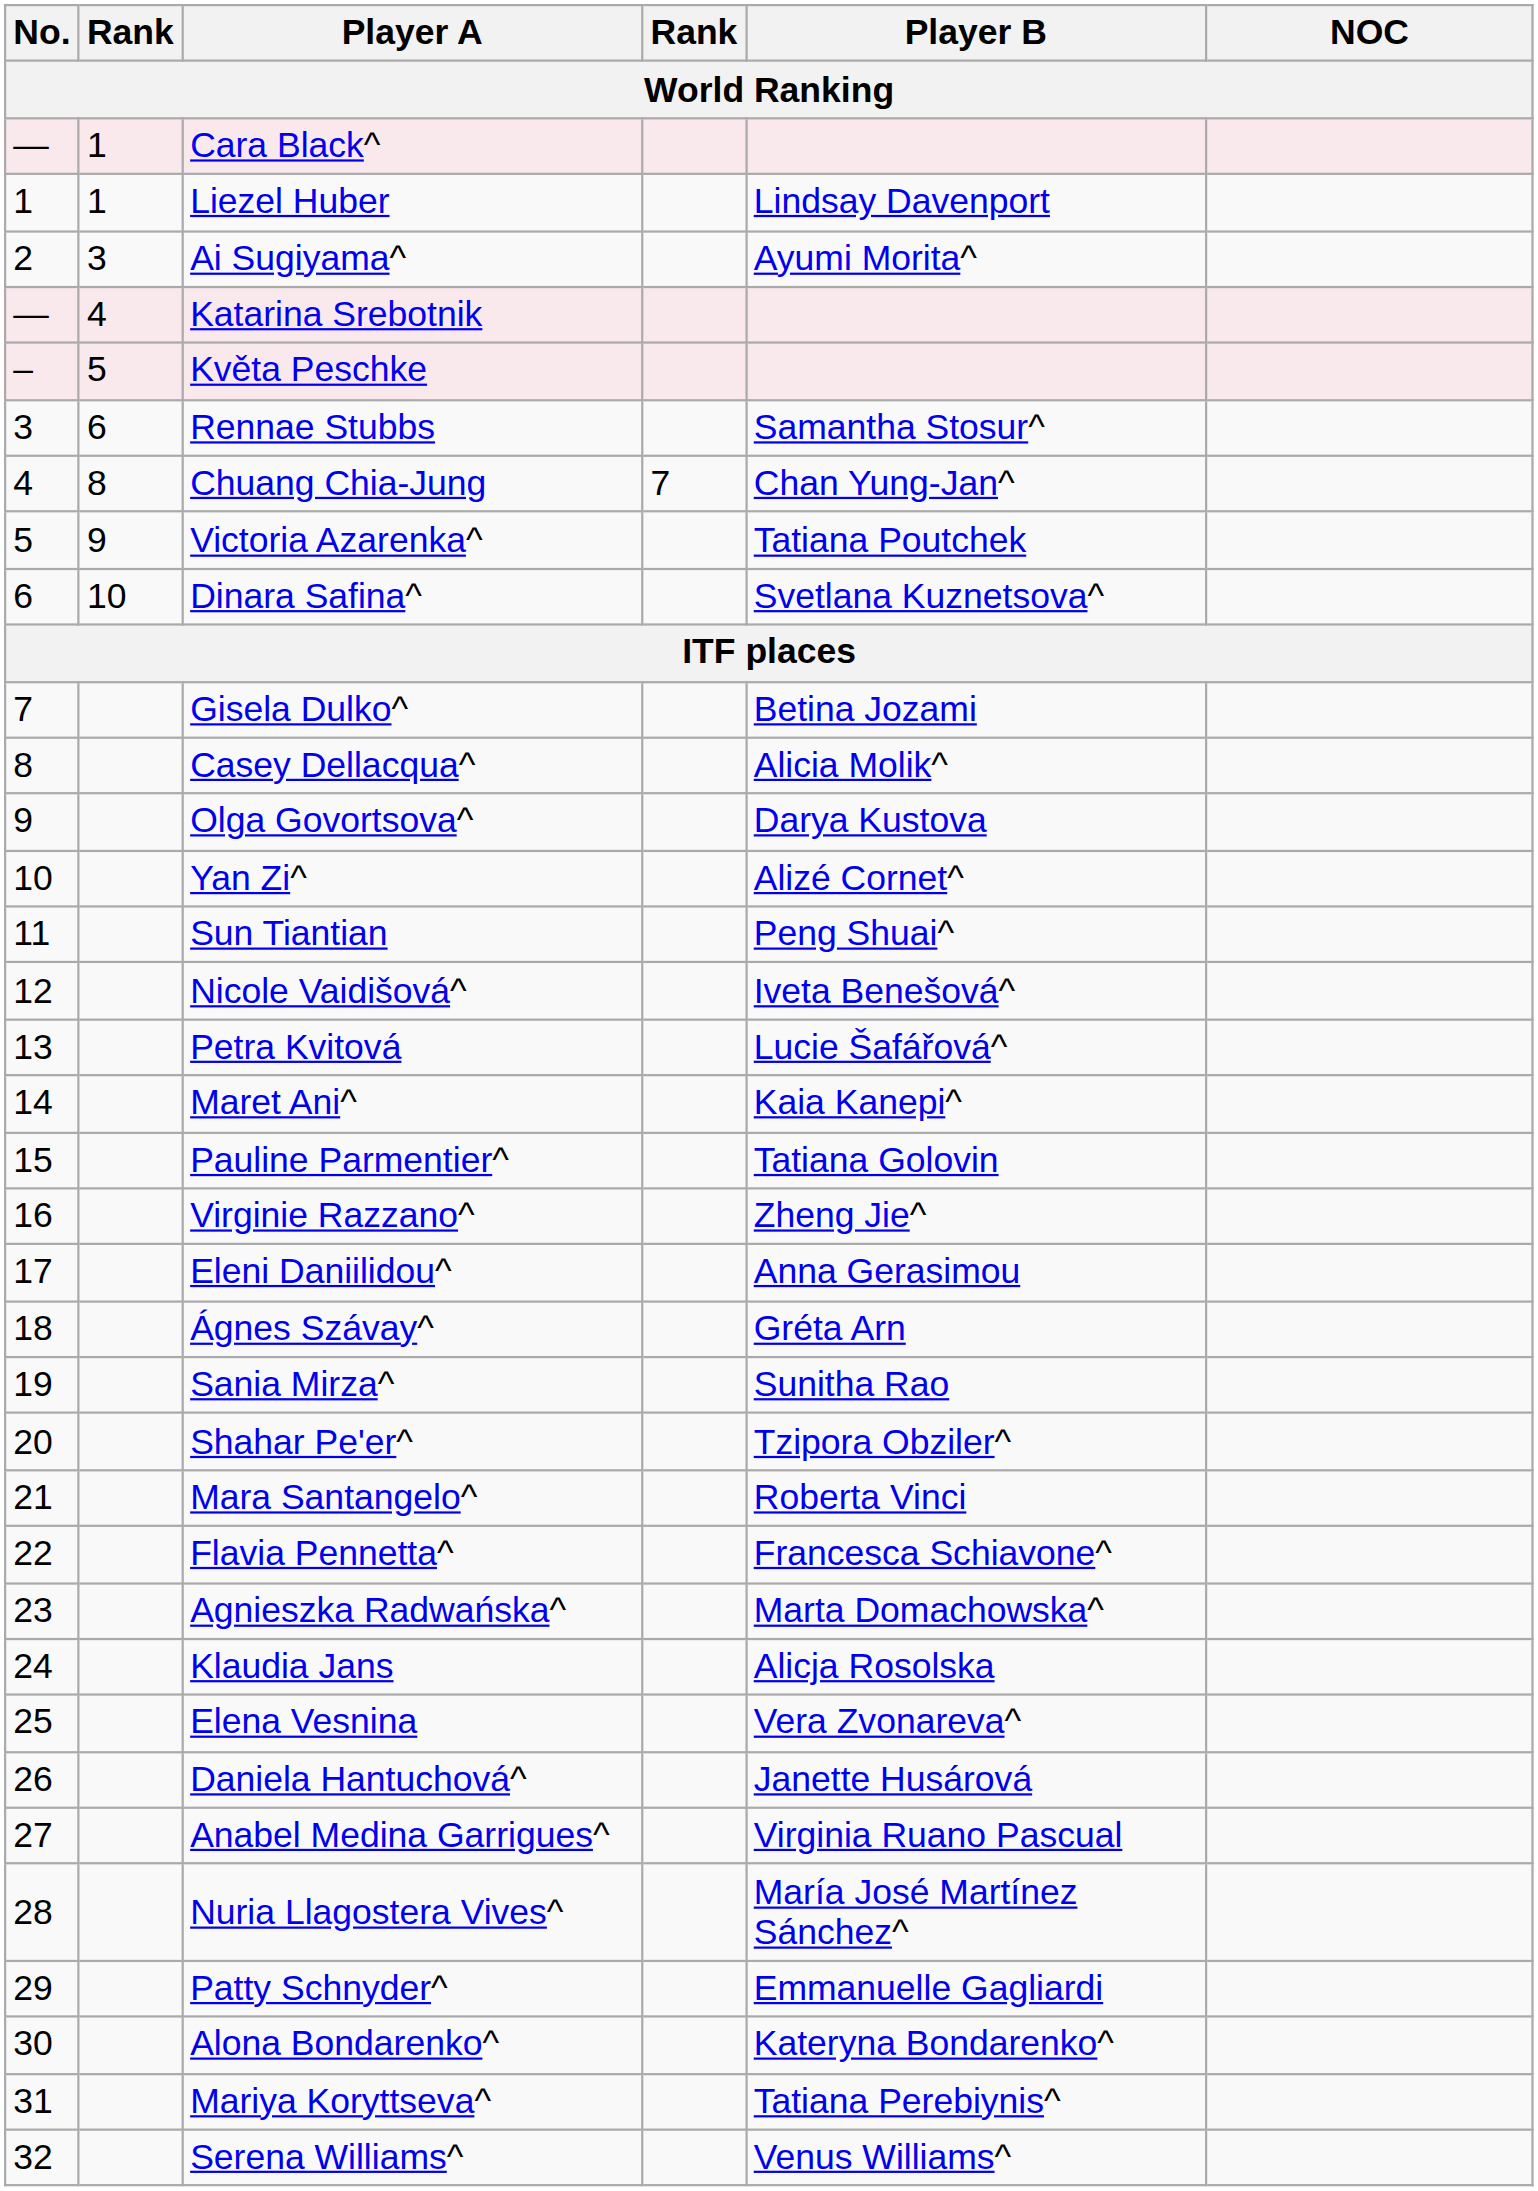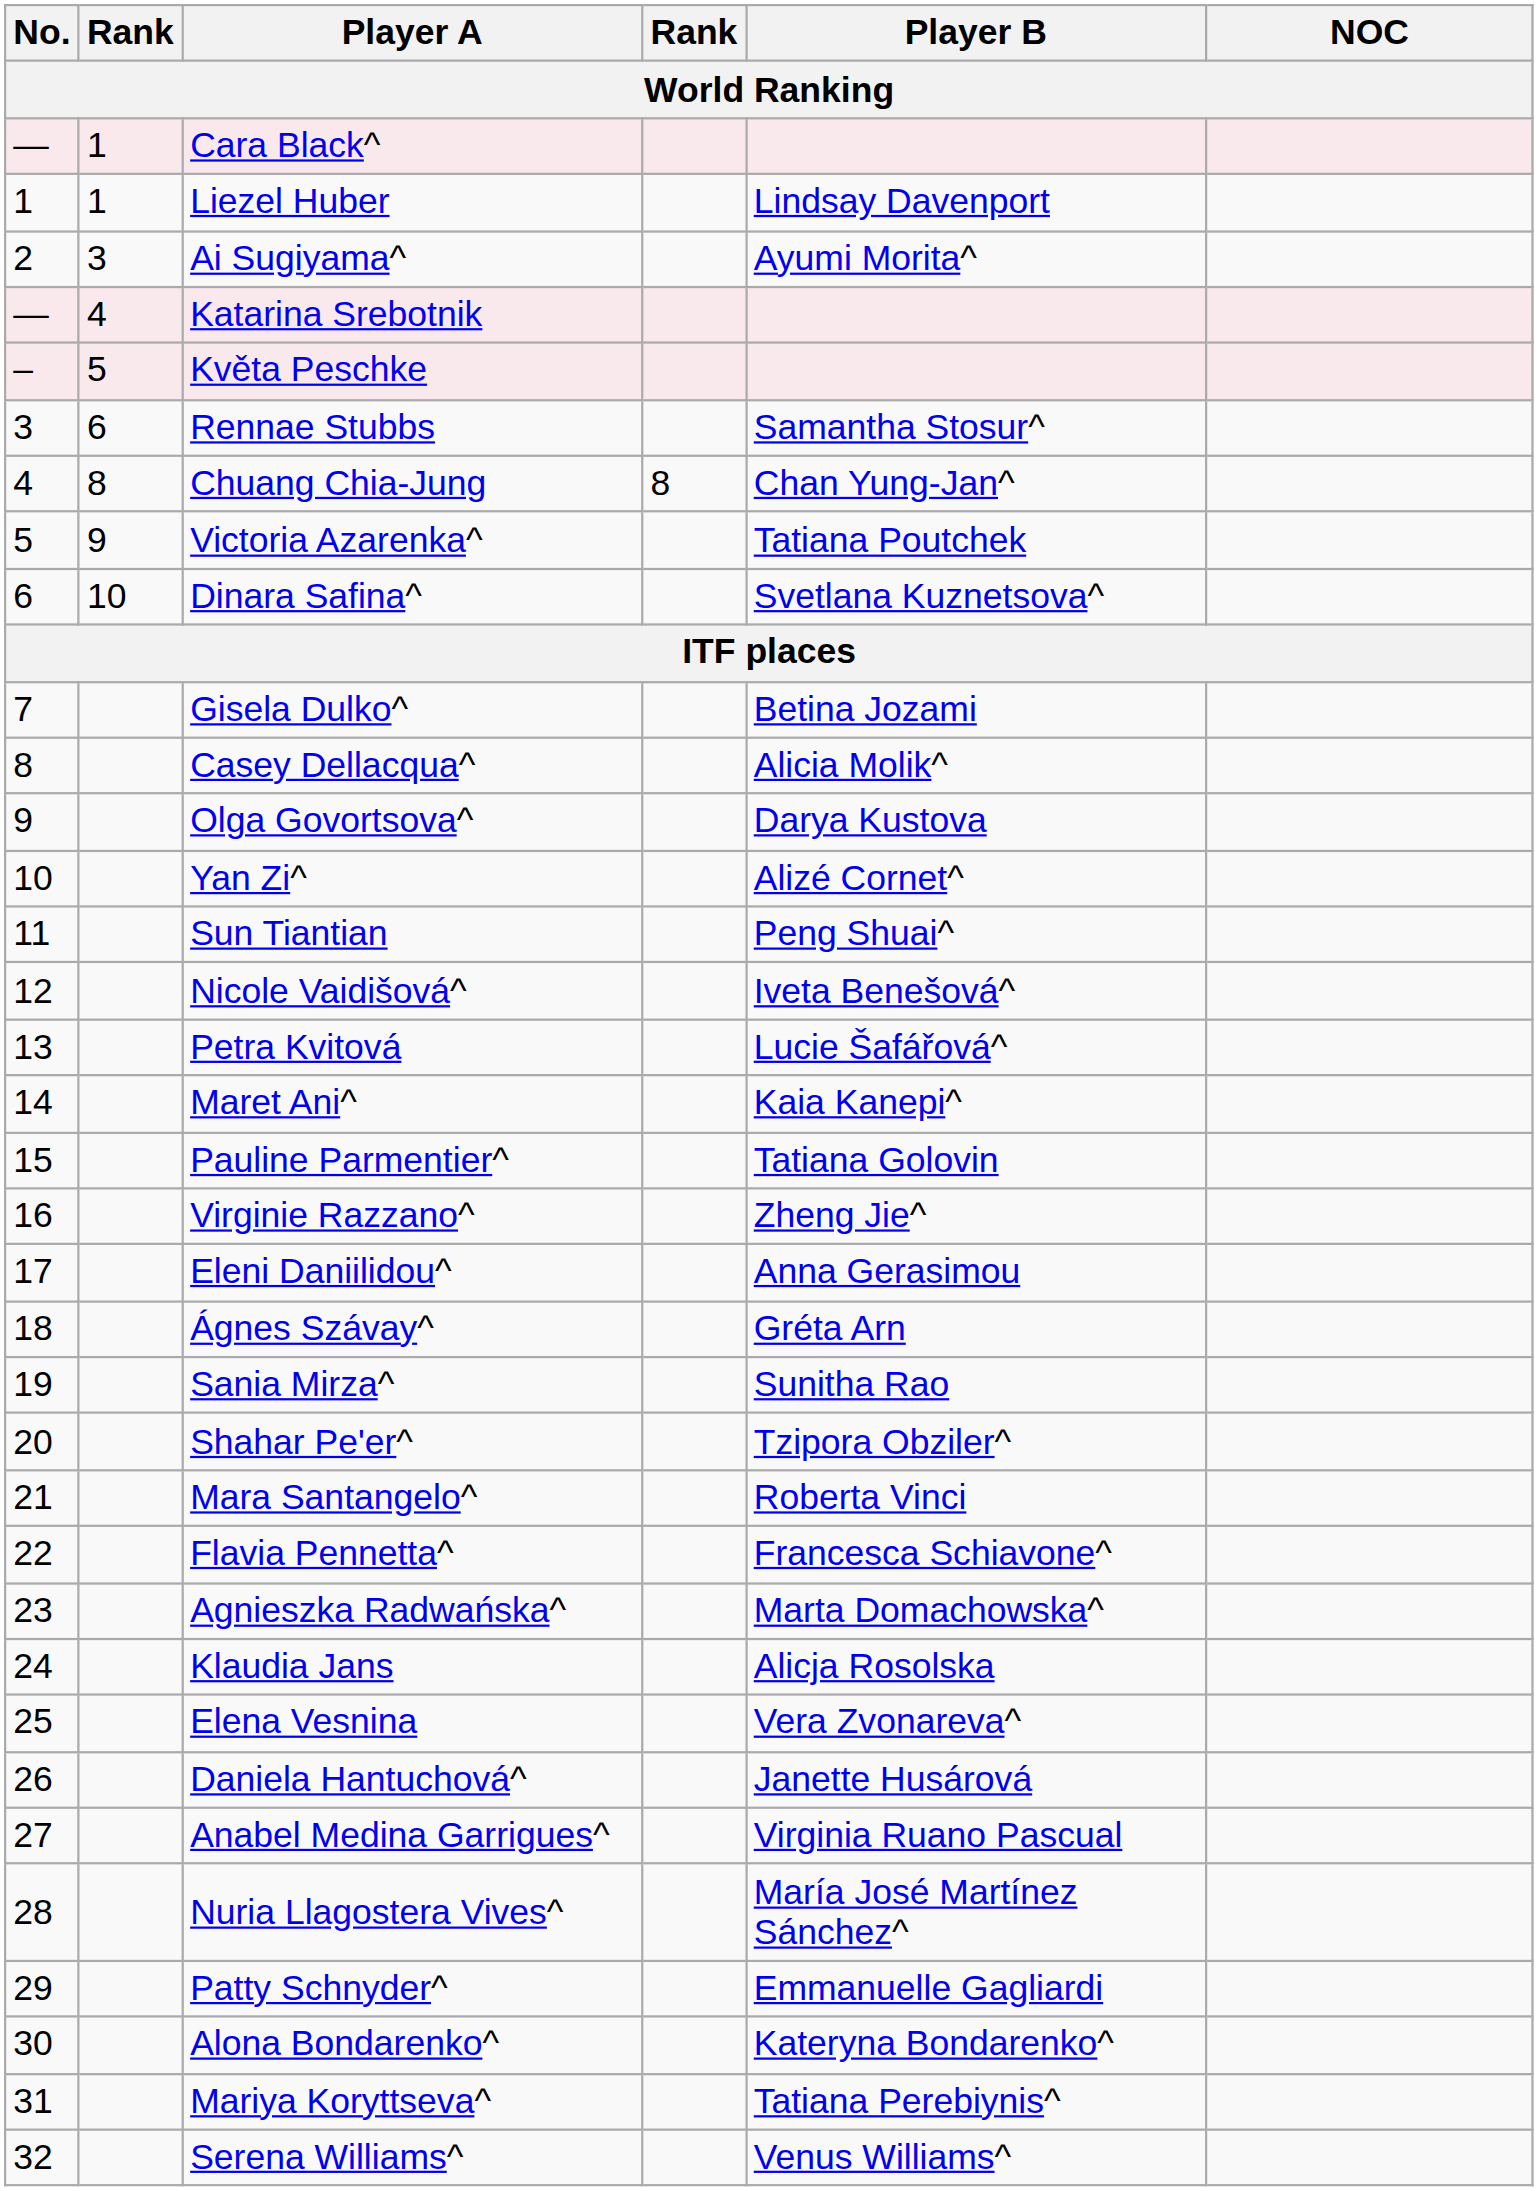Chuang Chia-Jung | column 4: 7 -> 8
